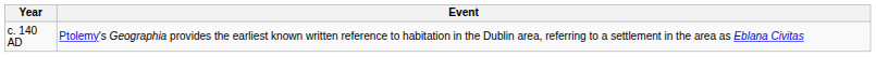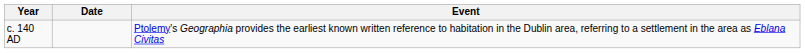+ column: Date
